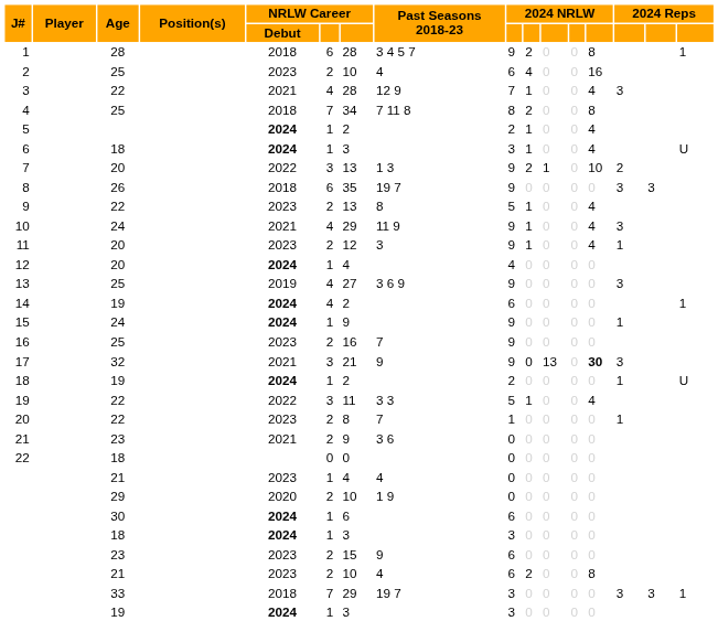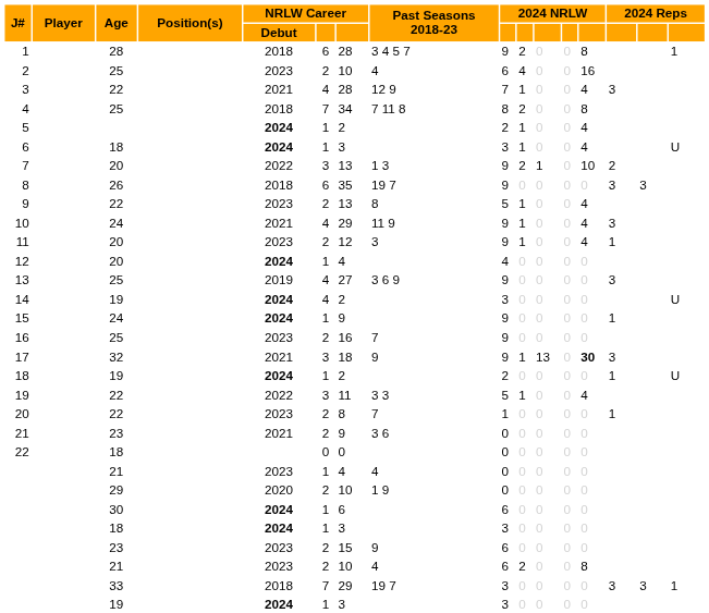14 | column 9: 6 -> 3
14 | column 16: 1 -> U
17 | column 7: 21 -> 18
17 | column 10: 0 -> 1
